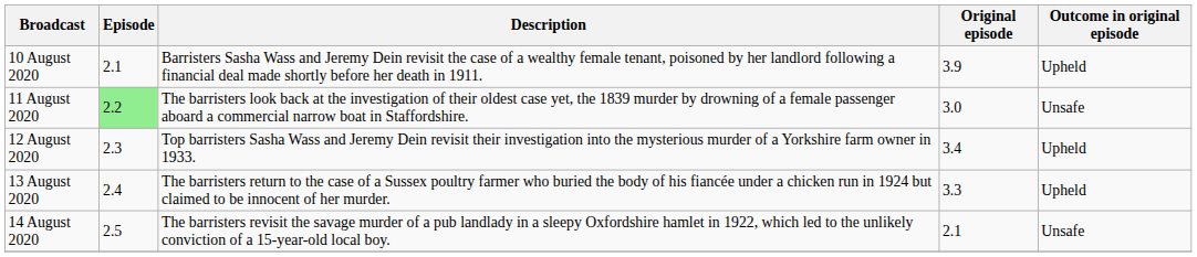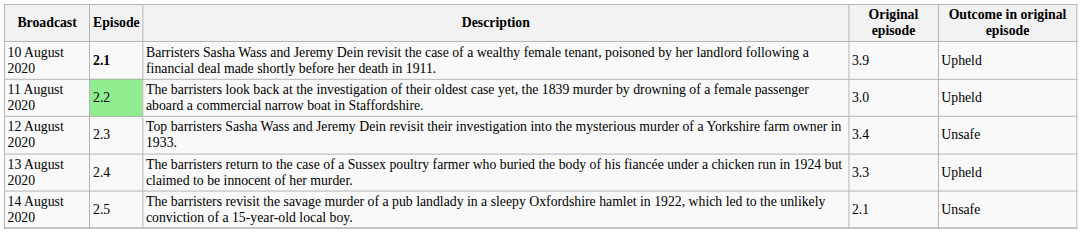10 August 2020 | Episode: normal -> bold
11 August 2020 | Outcome in original episode: Unsafe -> Upheld
12 August 2020 | Outcome in original episode: Upheld -> Unsafe
